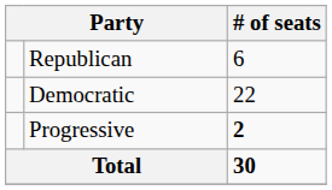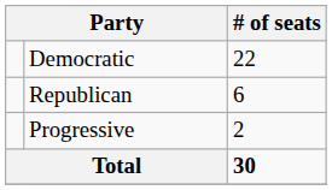rows swapped: Democratic <-> Republican
Progressive | # of seats: bold -> normal
